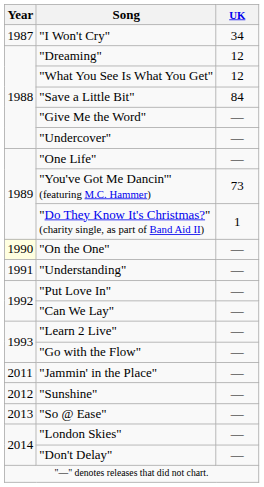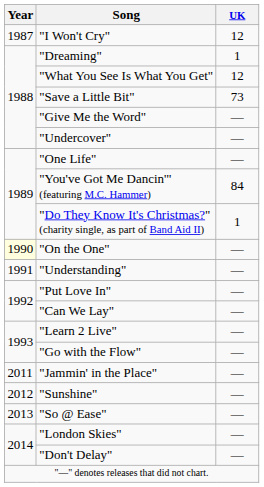"I Won't Cry" | UK: 34 -> 12
"Dreaming" | UK: 12 -> 1
"Save a Little Bit" | UK: 84 -> 73
"You've Got Me Dancin'" (featuring M.C. Hammer) | UK: 73 -> 84
